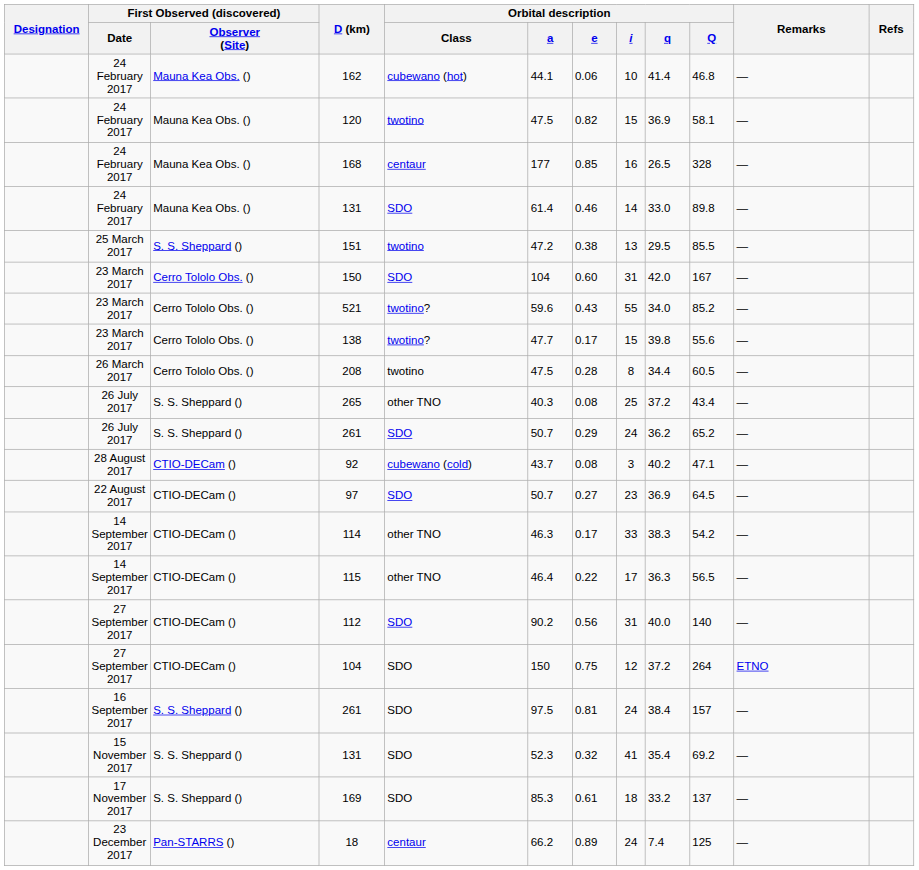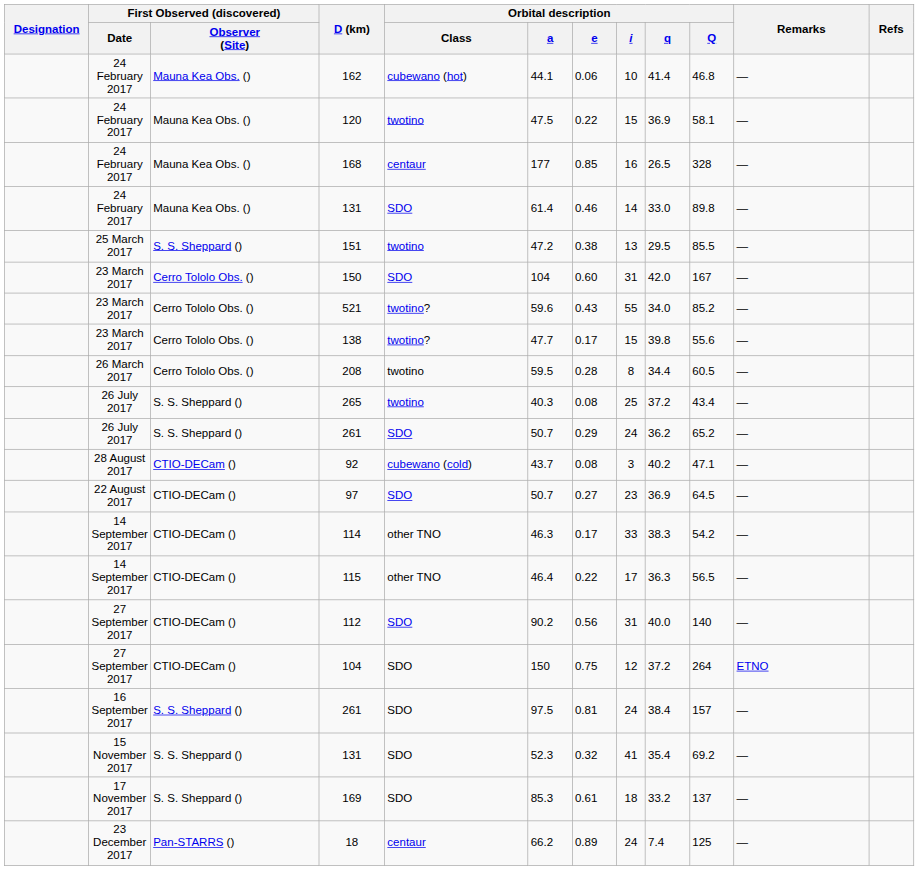120 | Orbital description / e: 0.82 -> 0.22
208 | Orbital description / a: 47.5 -> 59.5
265 | Orbital description / Class: other TNO -> twotino
